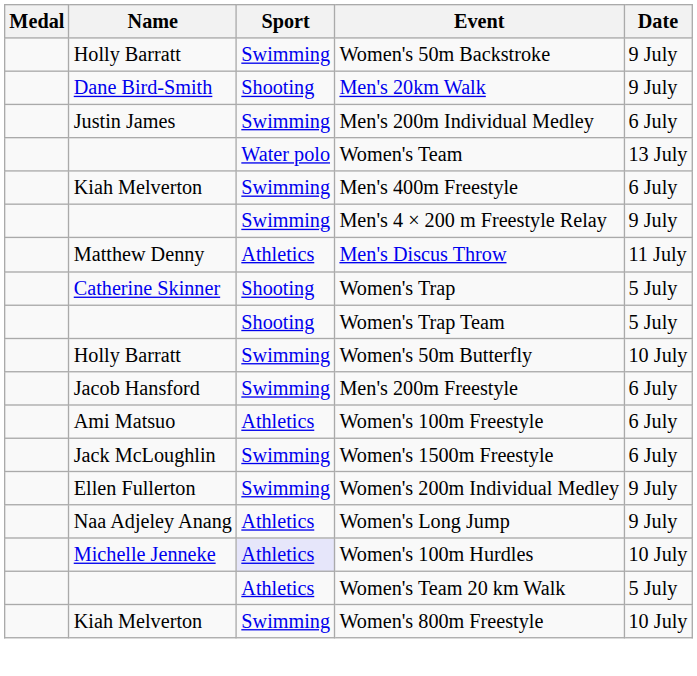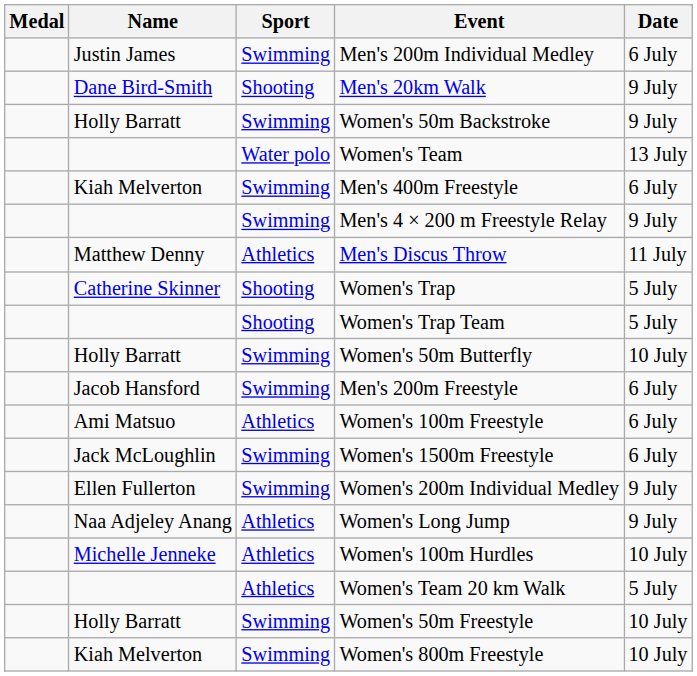rows swapped: Men's 200m Individual Medley <-> Women's 50m Backstroke
Women's 100m Hurdles | Sport: lavender background -> no background
+ row: Holly Barratt | Swimming | Women's 50m Freestyle | 10 July
